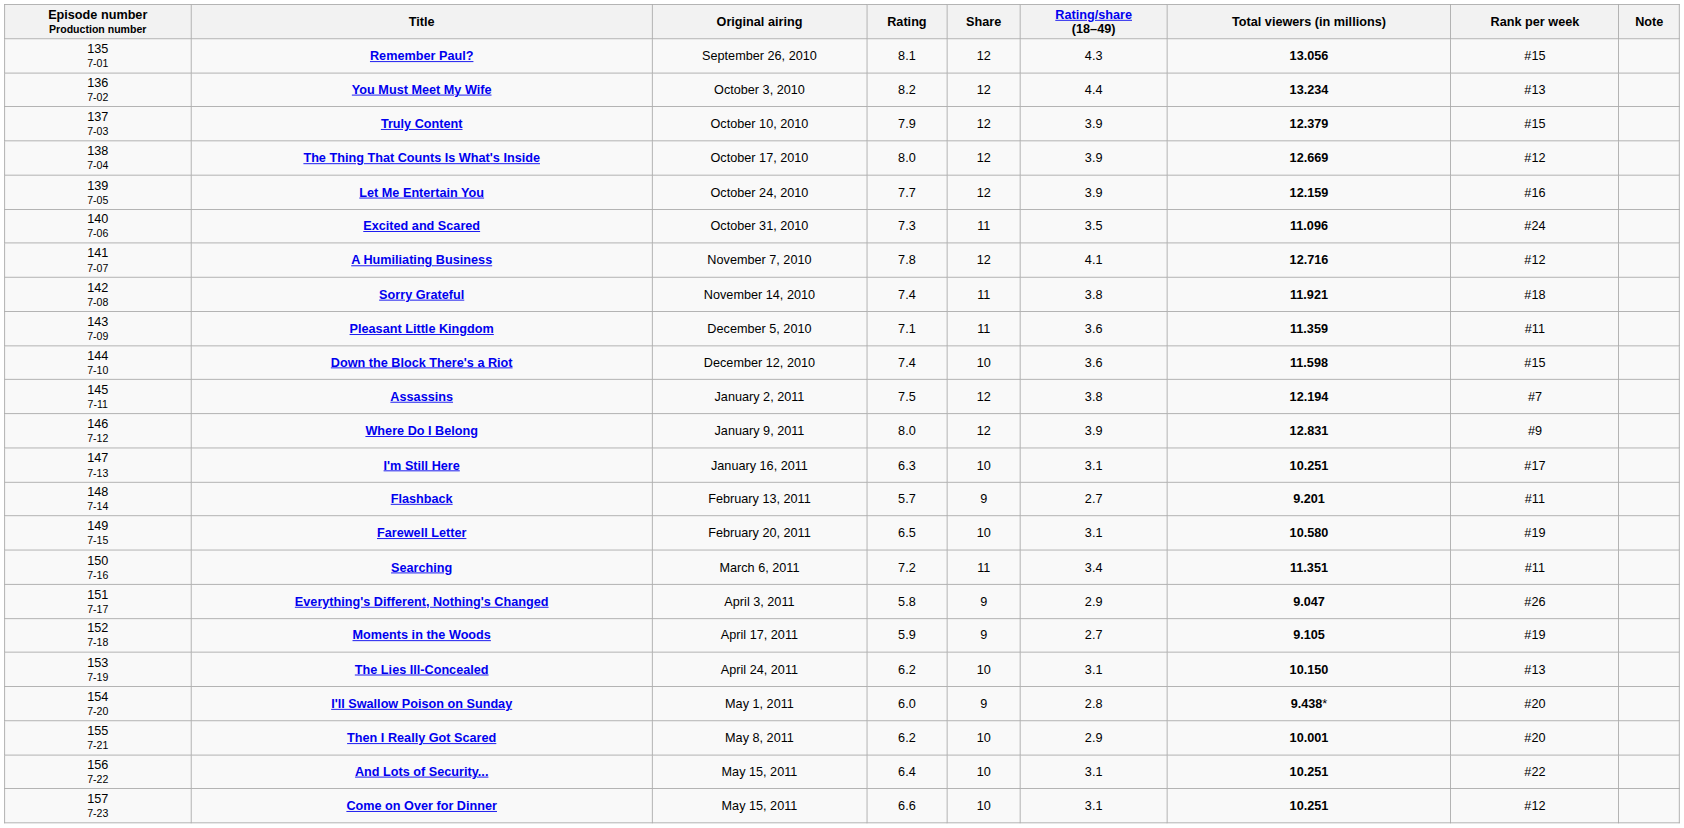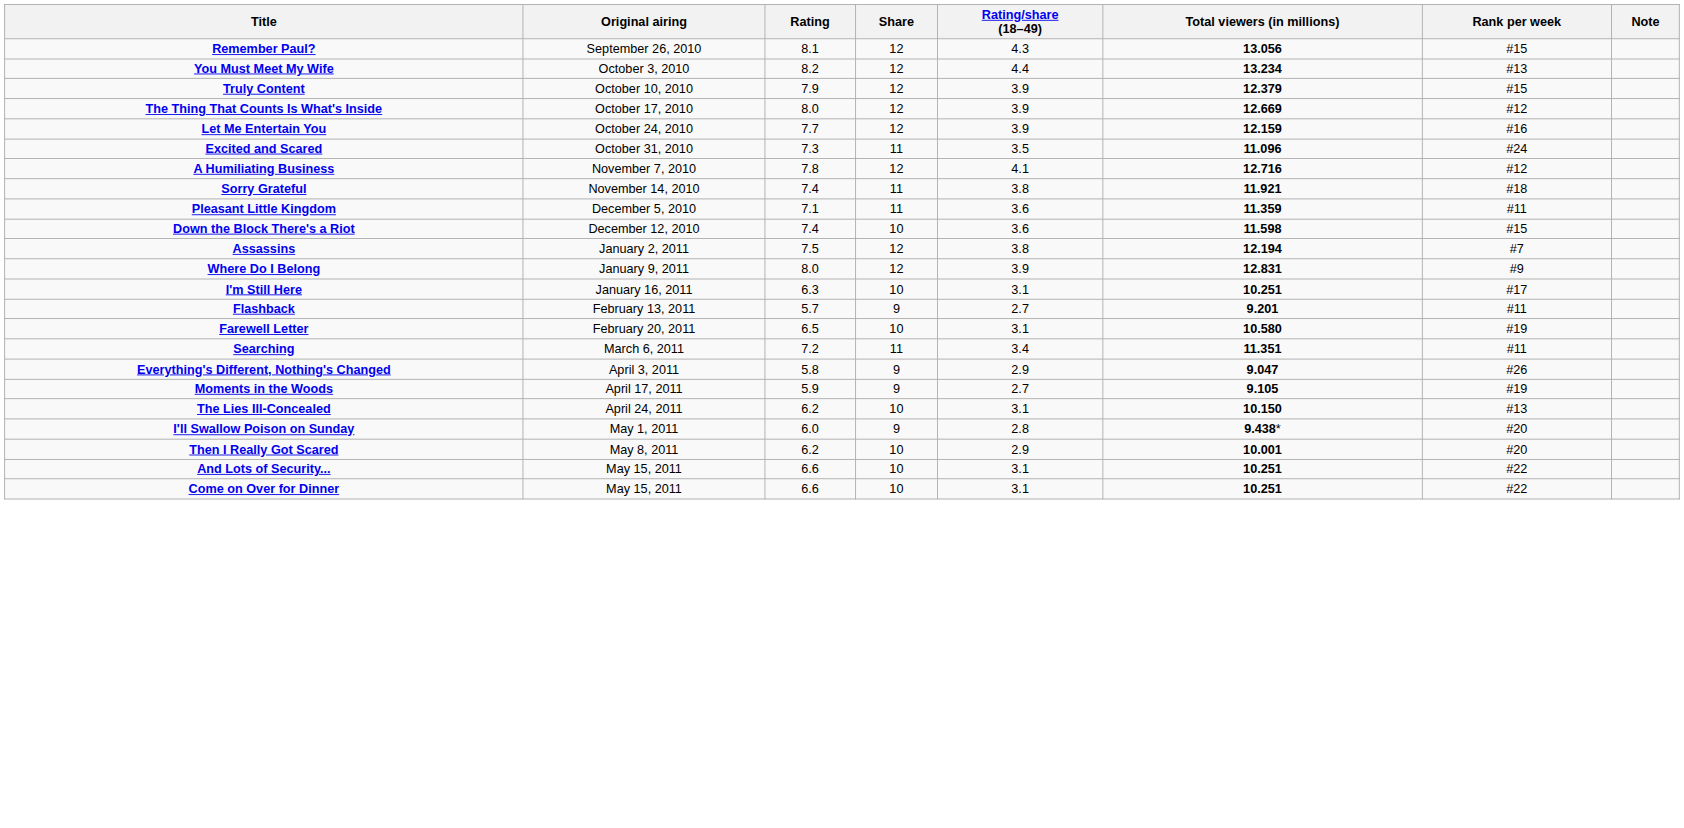- column: Episode number Production number | 135 7-01 | 136 7-02 | 137 7-03 | 138 7-04 | 139 7-05 | 140 7-06 | 141 7-07 | 142 7-08 | 143 7-09 | 144 7-10 | 145 7-11 | 146 7-12 | 147 7-13 | 148 7-14 | 149 7-15 | 150 7-16 | 151 7-17 | 152 7-18 | 153 7-19 | 154 7-20 | 155 7-21 | 156 7-22 | 157 7-23
And Lots of Security... | Rating: 6.4 -> 6.6
Come on Over for Dinner | Rank per week: #12 -> #22
